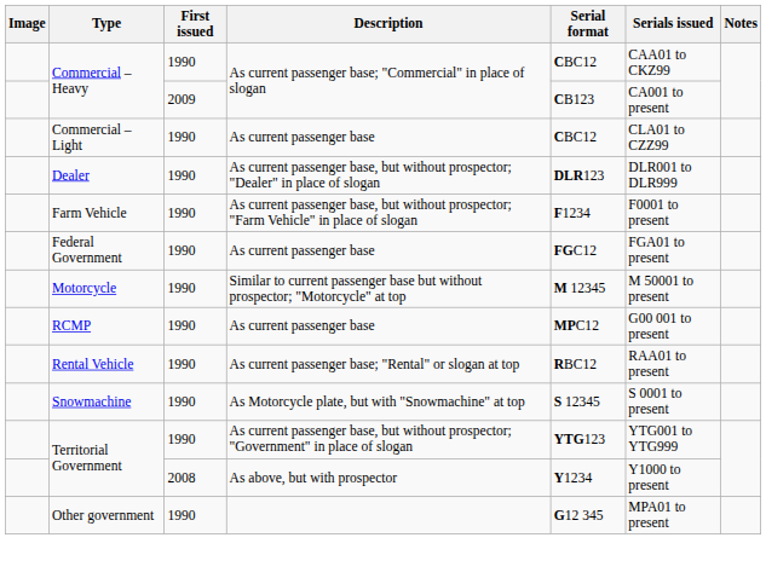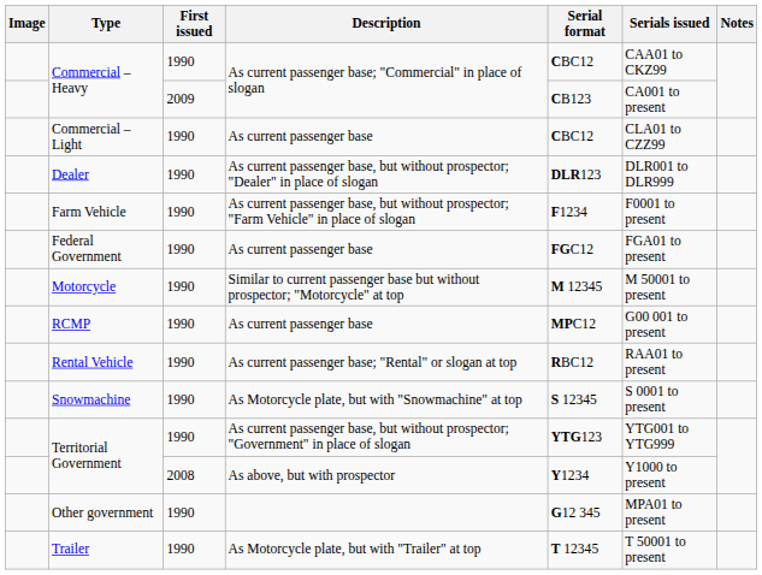+ row: Trailer | 1990 | As Motorcycle plate, but with "Trailer" at top | T 12345 | T 50001 to present
